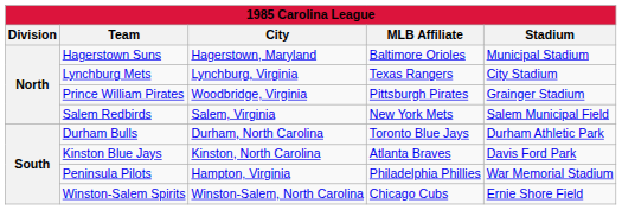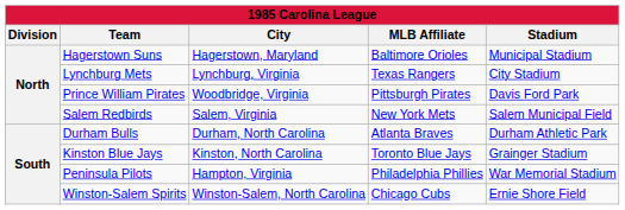Prince William Pirates | Stadium: Grainger Stadium -> Davis Ford Park
Durham Bulls | MLB Affiliate: Toronto Blue Jays -> Atlanta Braves
Kinston Blue Jays | MLB Affiliate: Atlanta Braves -> Toronto Blue Jays
Kinston Blue Jays | Stadium: Davis Ford Park -> Grainger Stadium
